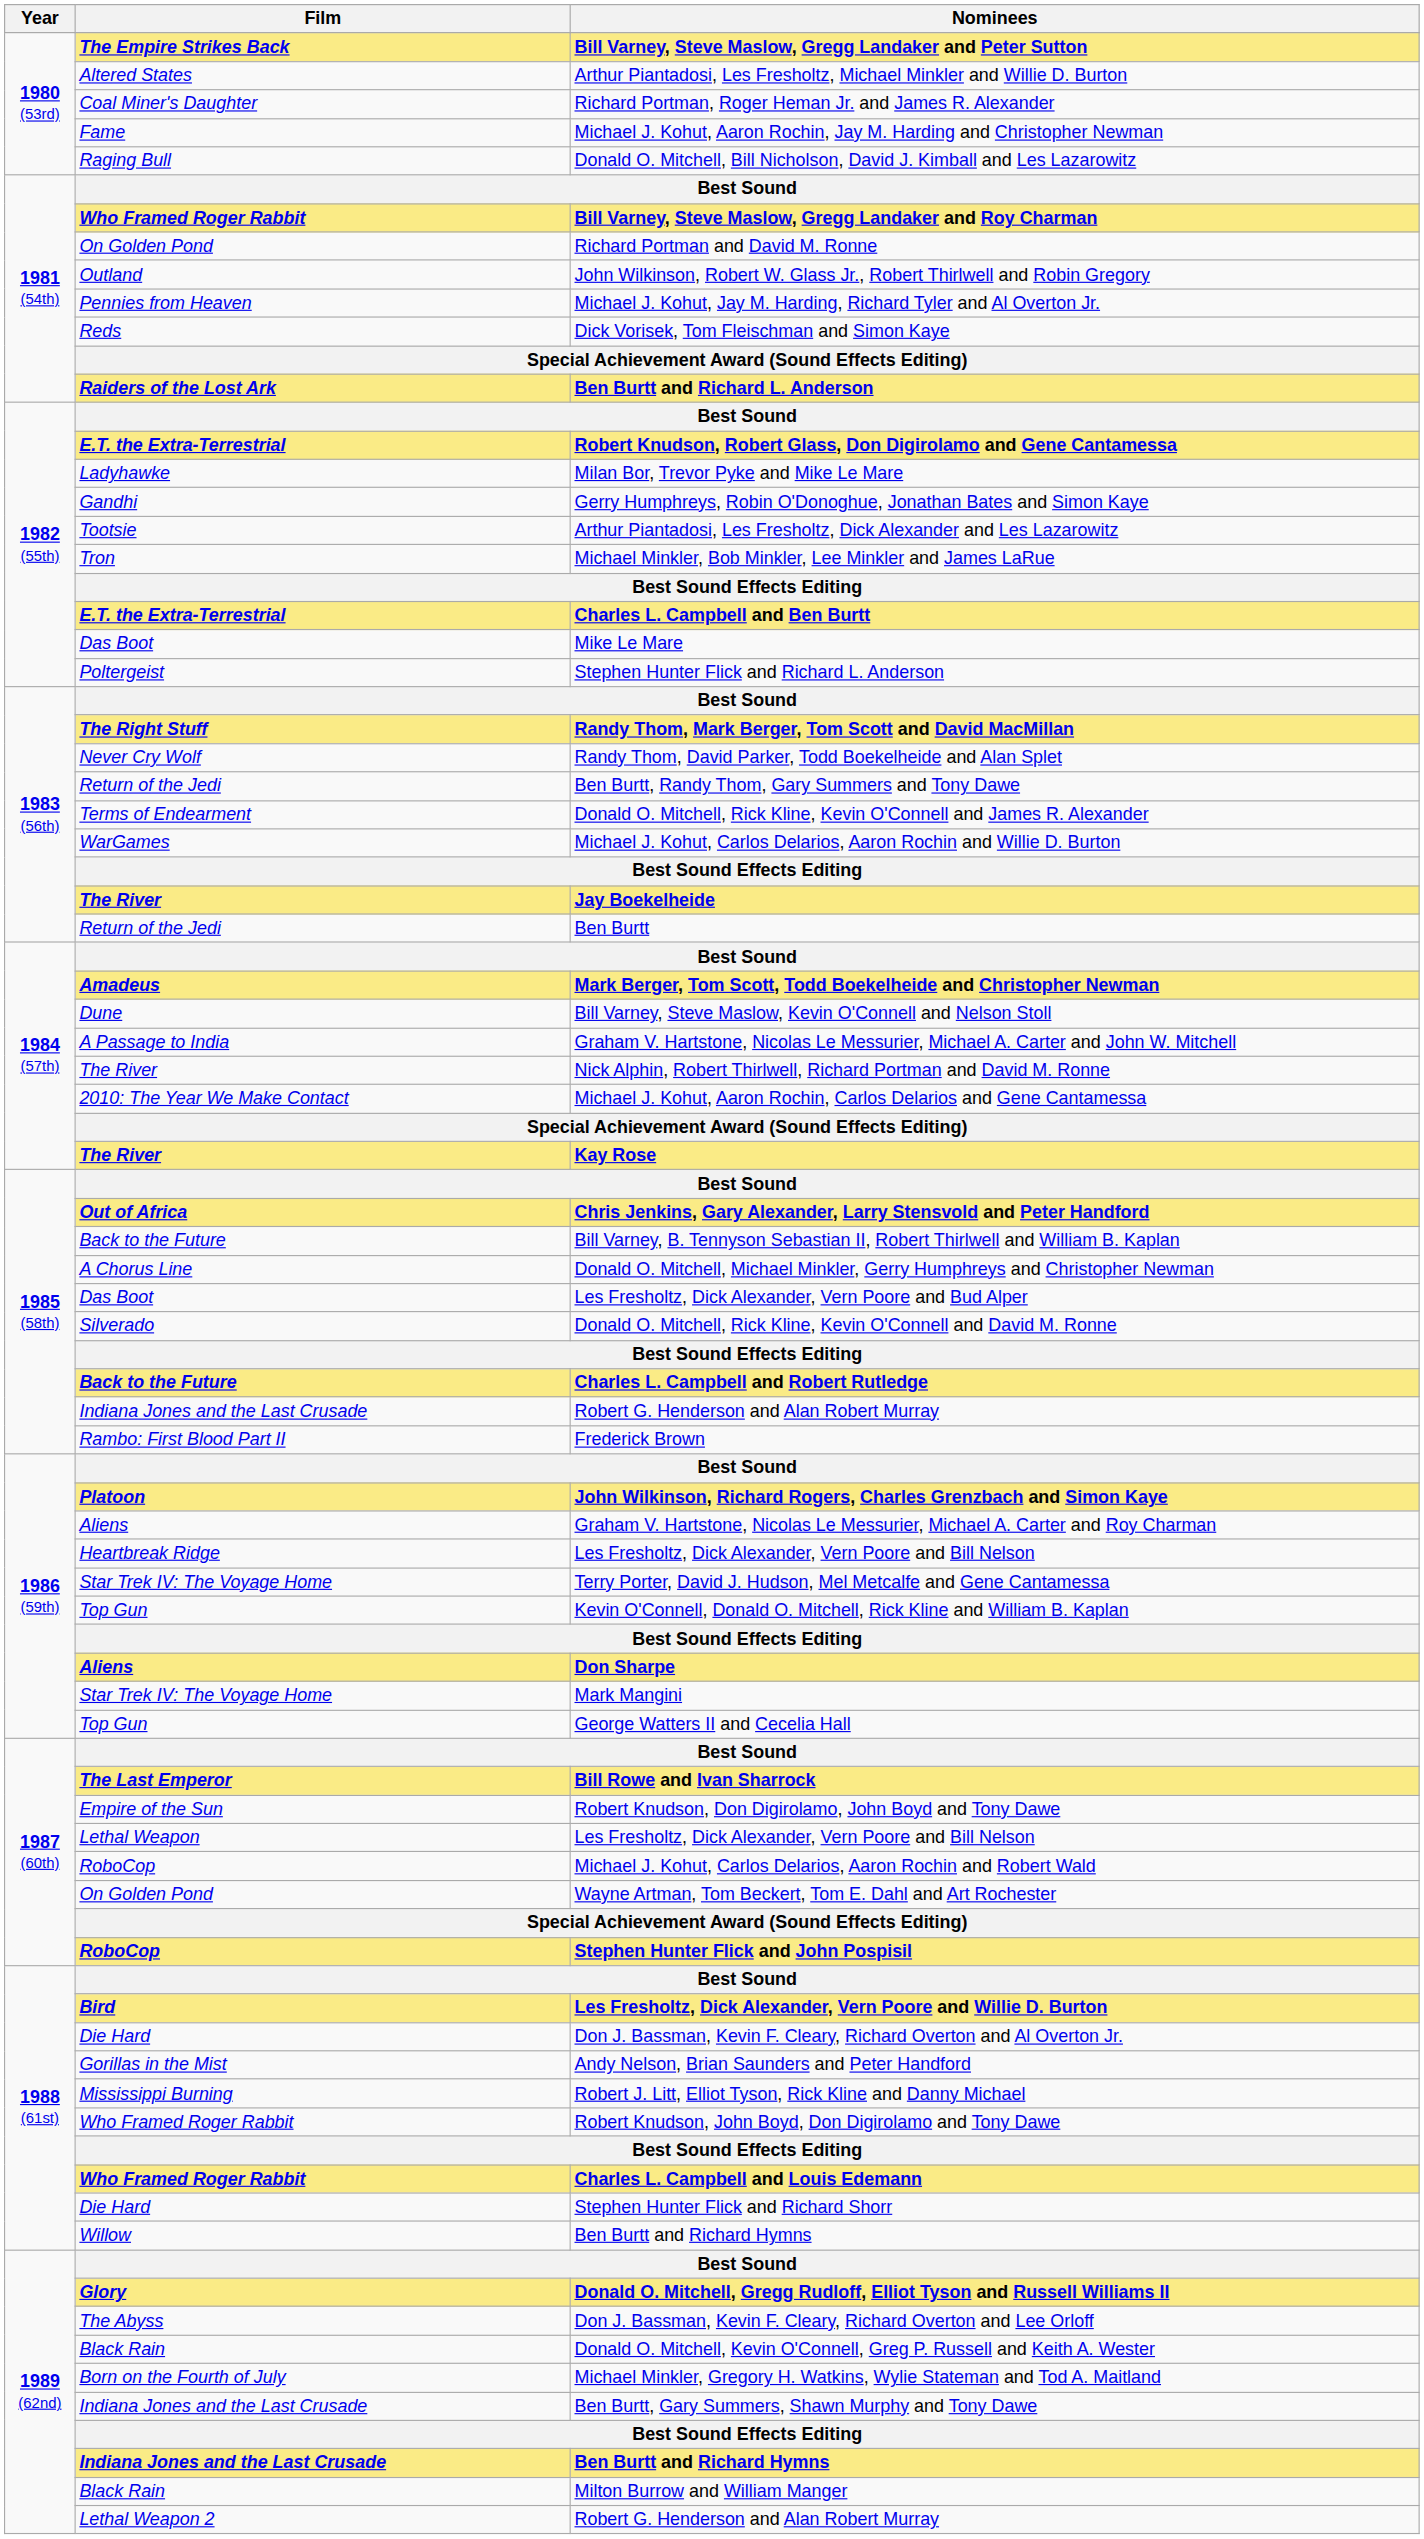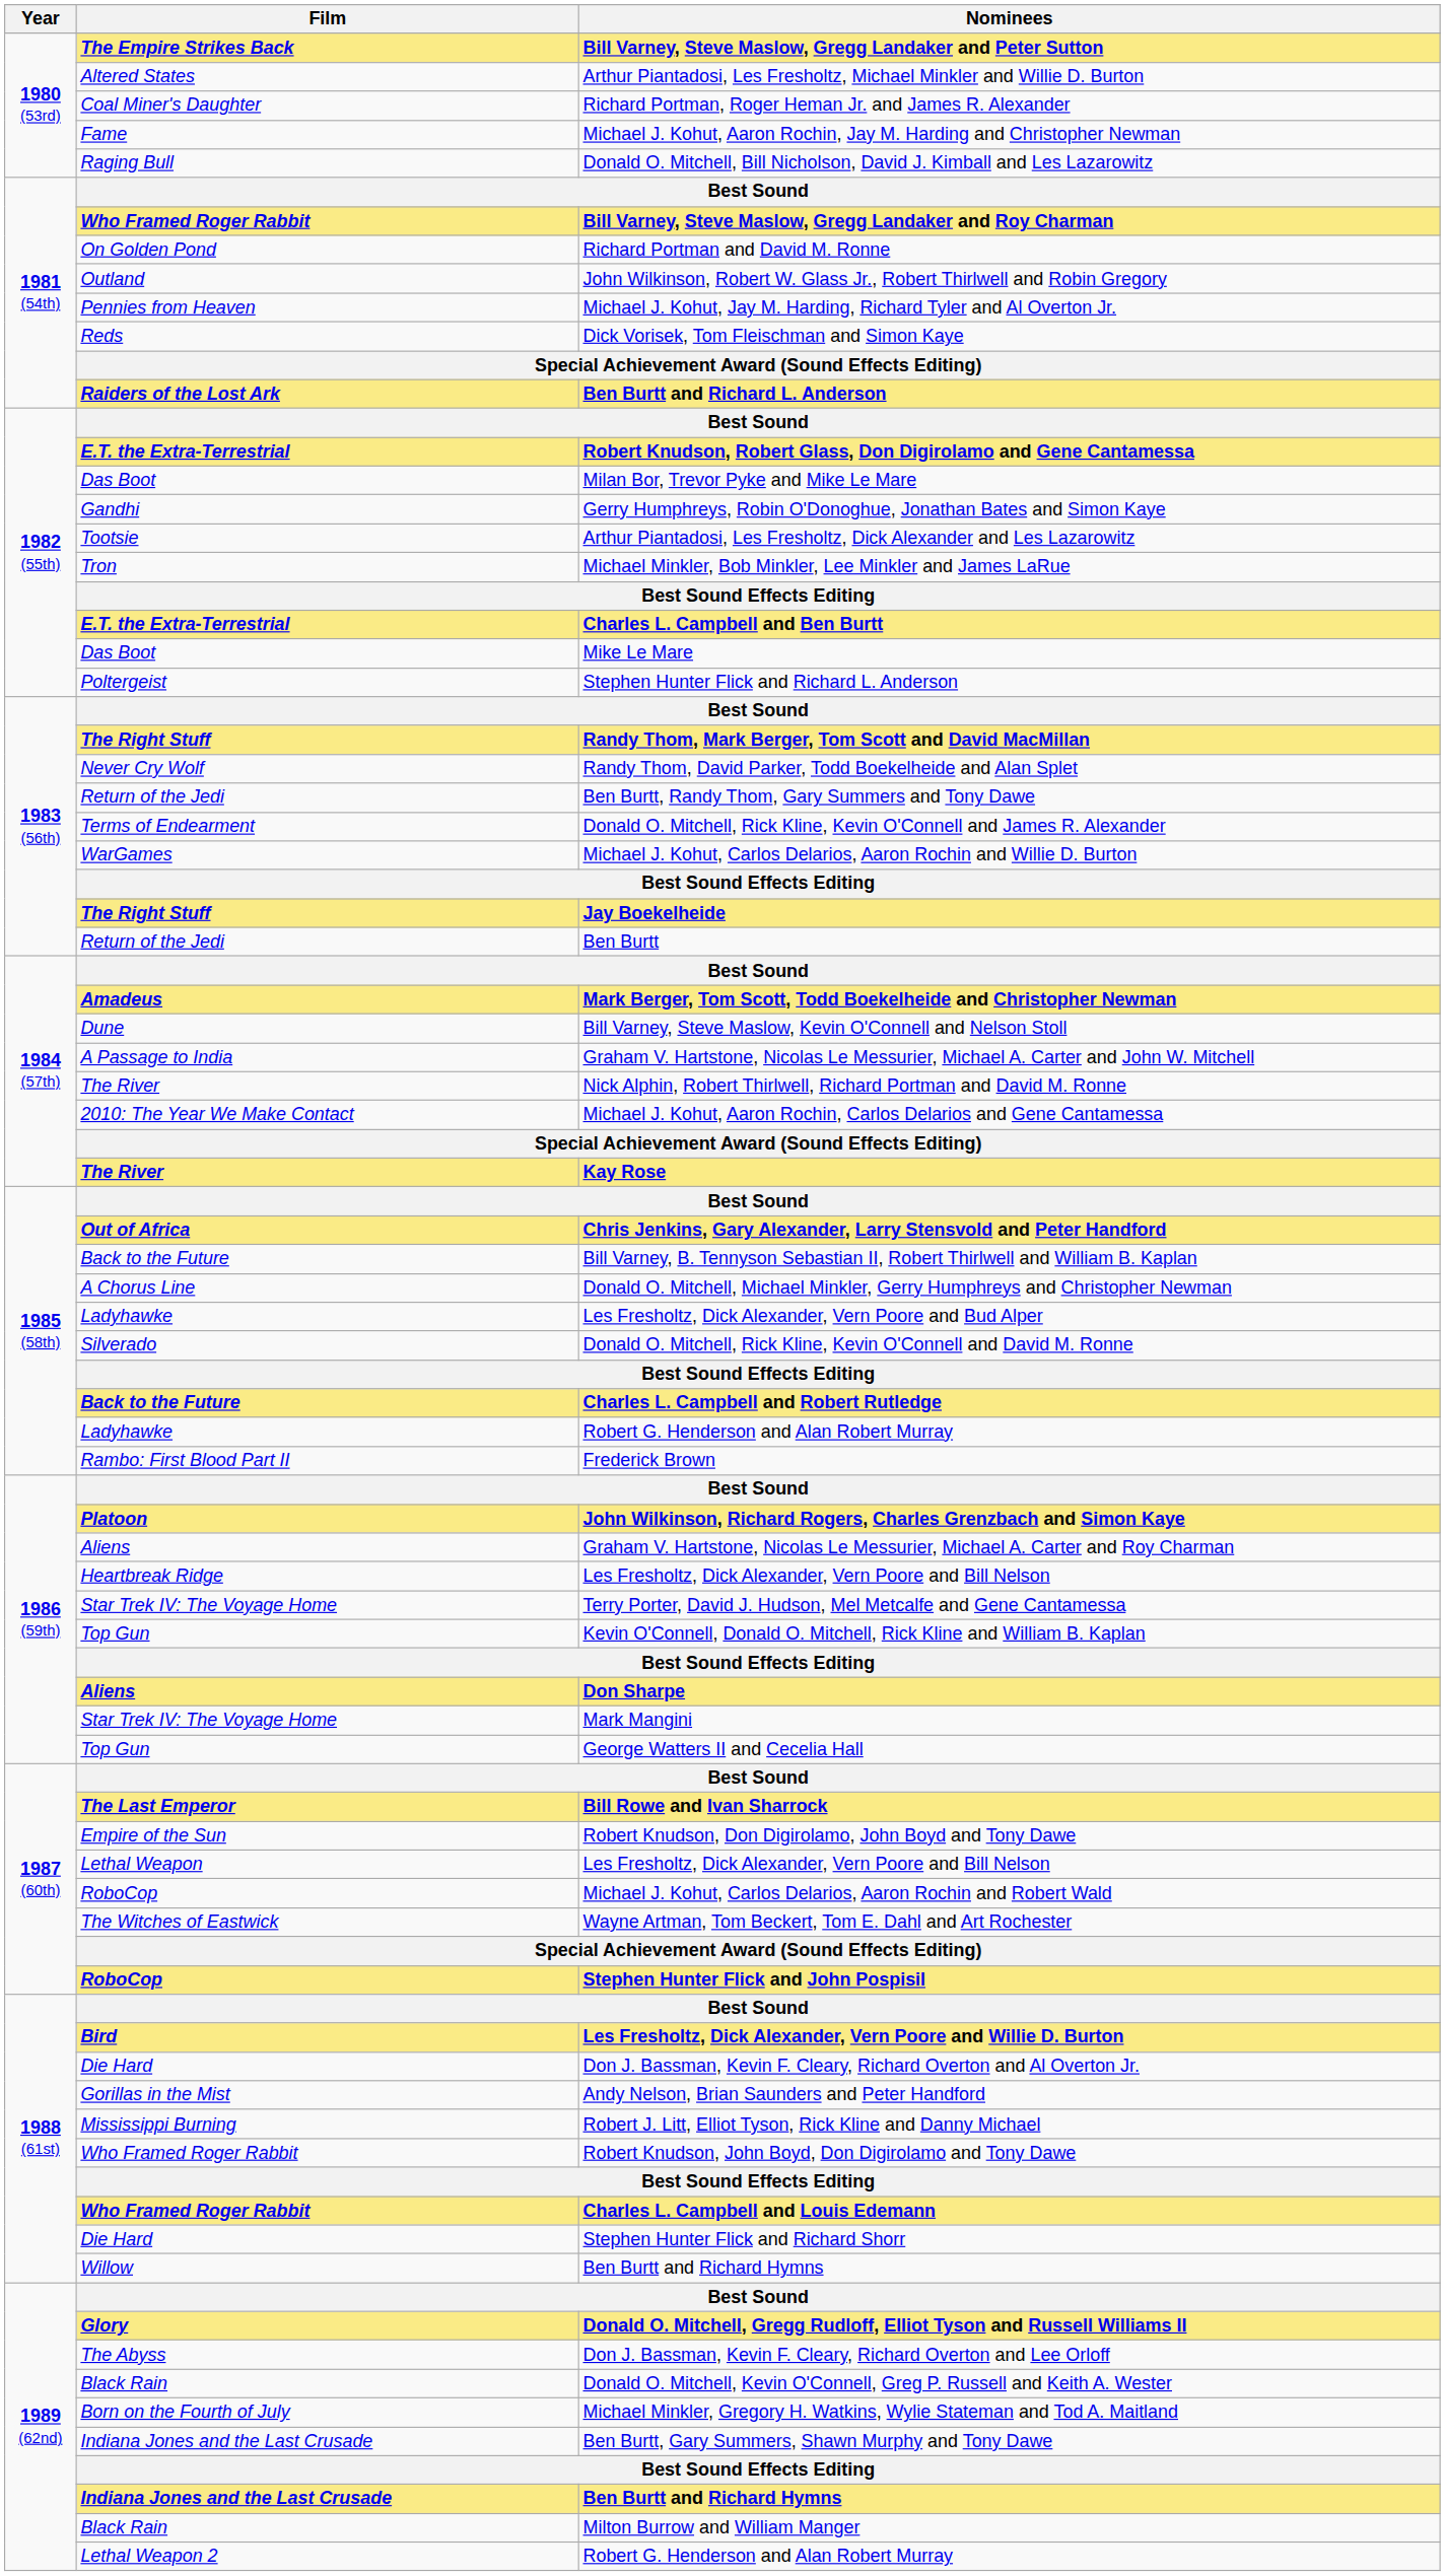Milan Bor, Trevor Pyke and Mike Le Mare | Film: Ladyhawke -> Das Boot
Jay Boekelheide | Film: The River -> The Right Stuff
Les Fresholtz, Dick Alexander, Vern Poore and Bud Alper | Film: Das Boot -> Ladyhawke
1985 (58th) / Robert G. Henderson and Alan Robert Murray | Film: Indiana Jones and the Last Crusade -> Ladyhawke
Wayne Artman, Tom Beckert, Tom E. Dahl and Art Rochester | Film: On Golden Pond -> The Witches of Eastwick
